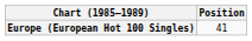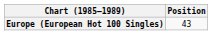Europe (European Hot 100 Singles) | Position: 41 -> 43
